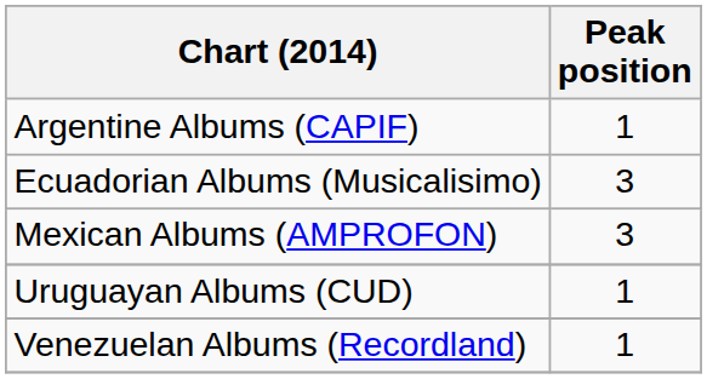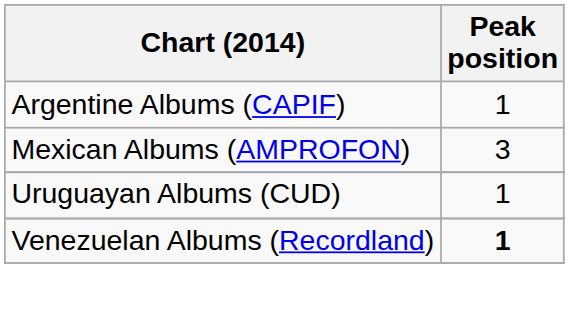- row: Ecuadorian Albums (Musicalisimo) | 3
Venezuelan Albums (Recordland) | Peak position: normal -> bold
